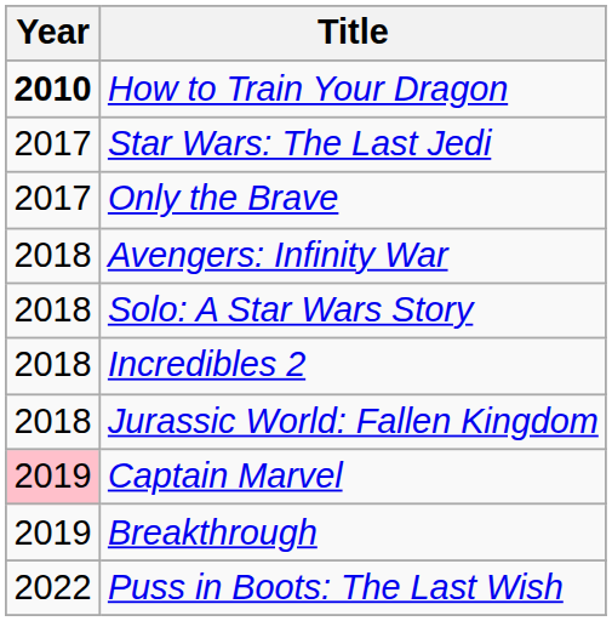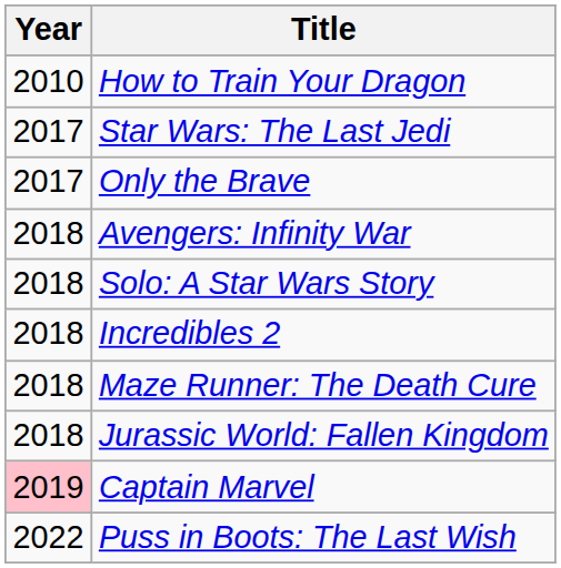How to Train Your Dragon | Year: bold -> normal
+ row: 2018 | Maze Runner: The Death Cure
- row: 2019 | Breakthrough
